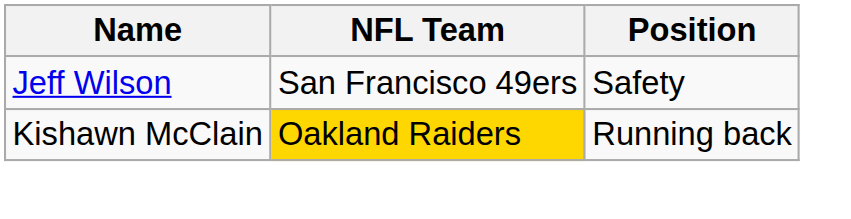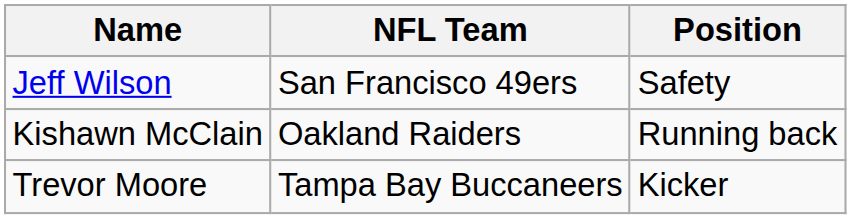Kishawn McClain | NFL Team: gold background -> no background
+ row: Trevor Moore | Tampa Bay Buccaneers | Kicker
